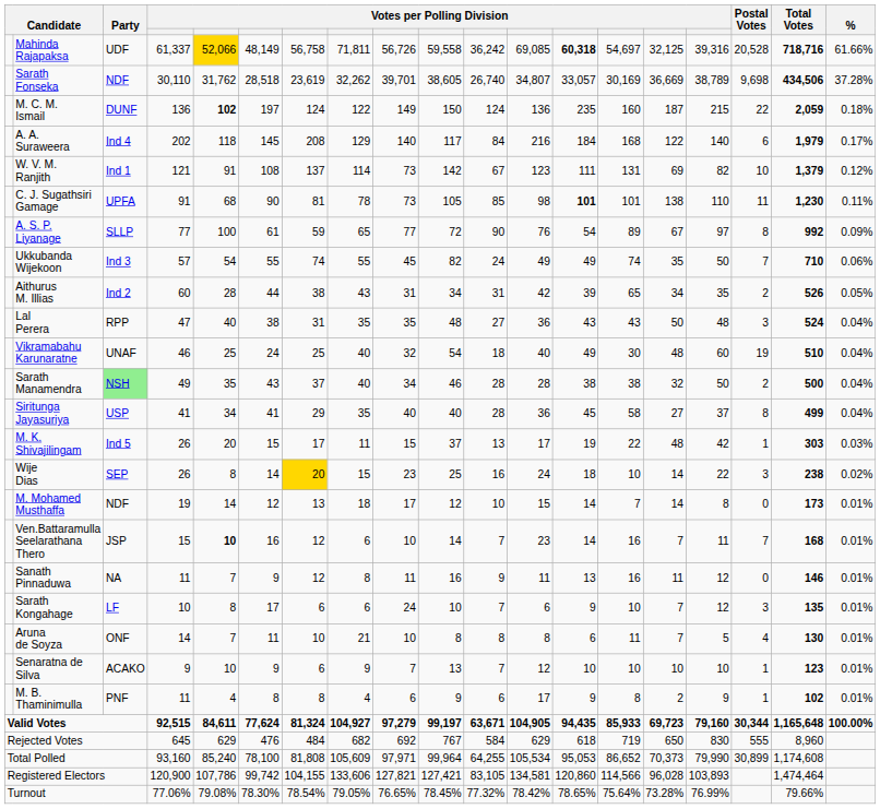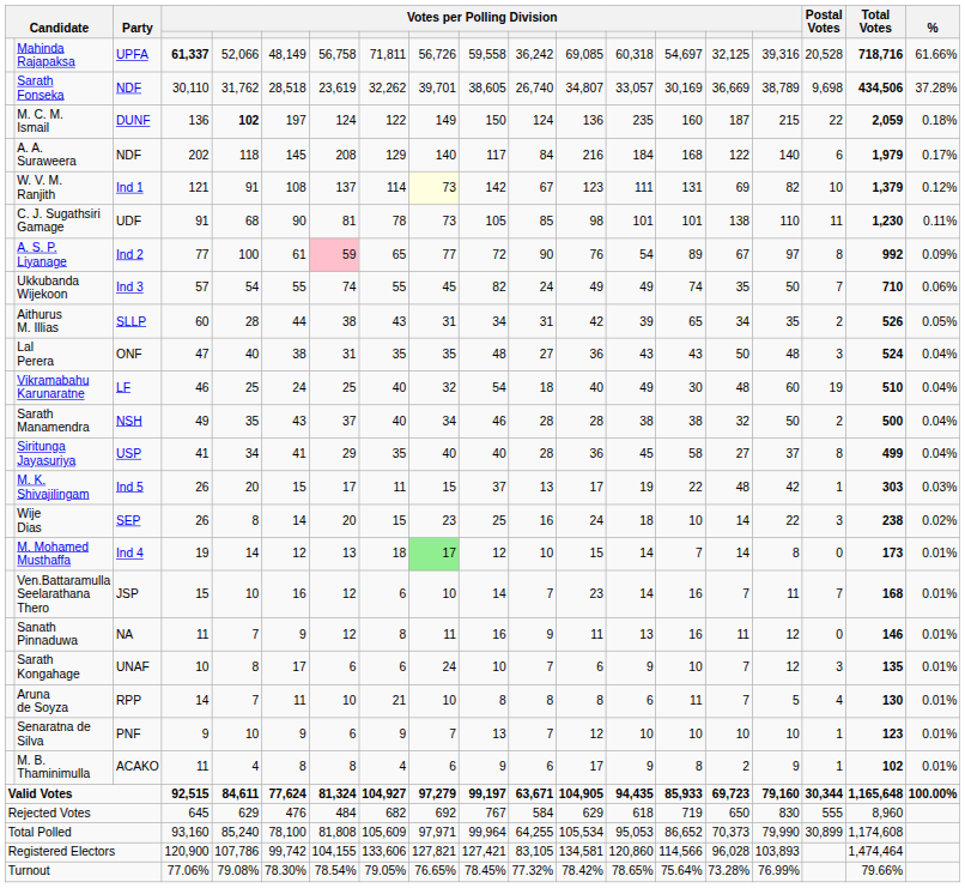Mahinda Rajapaksa | Party: UDF -> UPFA
Mahinda Rajapaksa | column 4: normal -> bold
Mahinda Rajapaksa | column 5: gold background -> no background
Mahinda Rajapaksa | column 13: bold -> normal
A. A. Suraweera | Party: Ind 4 -> NDF
W. V. M. Ranjith | column 9: no background -> lightyellow background
C. J. Sugathsiri Gamage | Party: UPFA -> UDF
C. J. Sugathsiri Gamage | column 13: bold -> normal
A. S. P. Liyanage | Party: SLLP -> Ind 2
A. S. P. Liyanage | column 7: no background -> pink background
Aithurus M. Illias | Party: Ind 2 -> SLLP
Lal Perera | Party: RPP -> ONF
Vikramabahu Karunaratne | Party: UNAF -> LF
Sarath Manamendra | Party: lightgreen background -> no background
Wije Dias | column 7: gold background -> no background
M. Mohamed Musthaffa | Party: NDF -> Ind 4
M. Mohamed Musthaffa | column 9: no background -> lightgreen background
Ven.Battaramulla Seelarathana Thero | column 5: bold -> normal
Sarath Kongahage | Party: LF -> UNAF
Aruna de Soyza | Party: ONF -> RPP
Senaratna de Silva | Party: ACAKO -> PNF
M. B. Thaminimulla | Party: PNF -> ACAKO
